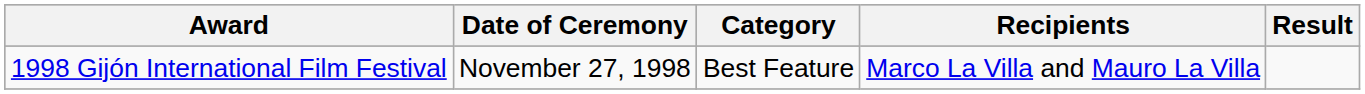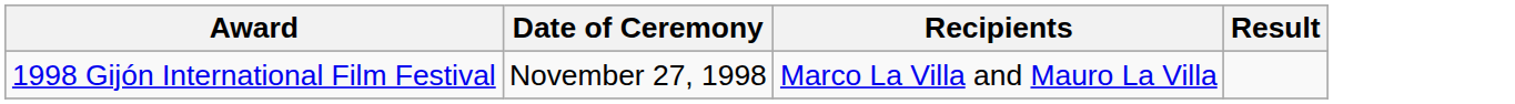- column: Category | Best Feature
